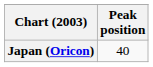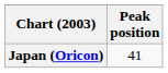Japan (Oricon) | Peak position: 40 -> 41
